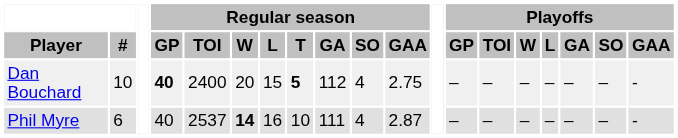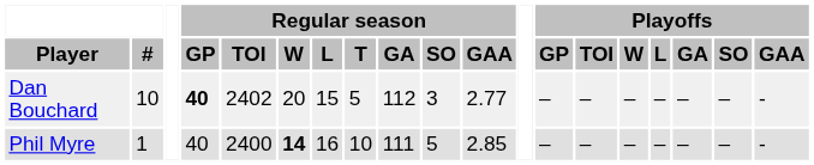Dan Bouchard | Regular season / TOI: 2400 -> 2402
Dan Bouchard | Regular season / T: bold -> normal
Dan Bouchard | Regular season / SO: 4 -> 3
Dan Bouchard | Regular season / GAA: 2.75 -> 2.77
Phil Myre | #: 6 -> 1
Phil Myre | Regular season / TOI: 2537 -> 2400
Phil Myre | Regular season / SO: 4 -> 5
Phil Myre | Regular season / GAA: 2.87 -> 2.85
